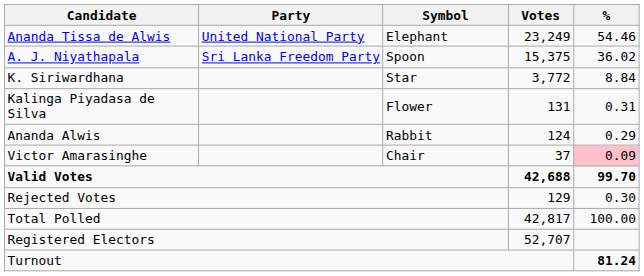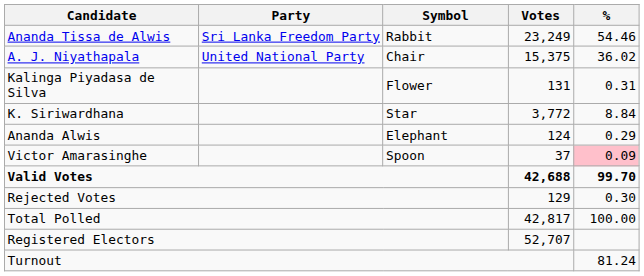Ananda Tissa de Alwis | Party: United National Party -> Sri Lanka Freedom Party
Ananda Tissa de Alwis | Symbol: Elephant -> Rabbit
A. J. Niyathapala | Party: Sri Lanka Freedom Party -> United National Party
A. J. Niyathapala | Symbol: Spoon -> Chair
rows swapped: K. Siriwardhana <-> Kalinga Piyadasa de Silva
Ananda Alwis | Symbol: Rabbit -> Elephant
Victor Amarasinghe | Symbol: Chair -> Spoon
Turnout | %: bold -> normal
